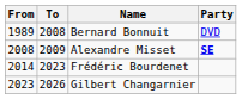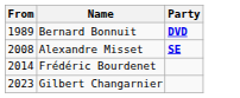- column: To | 2008 | 2009 | 2023 | 2026
Bernard Bonnuit | Party: normal -> bold
